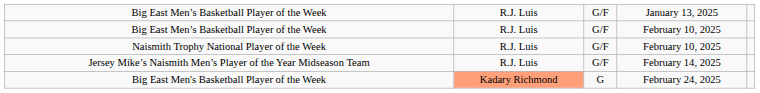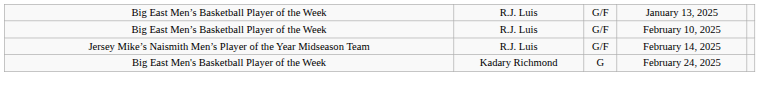- row: Naismith Trophy National Player of the Week | R.J. Luis | G/F | February 10, 2025
Big East Men's Basketball Player of the Week | column 2: lightsalmon background -> no background
